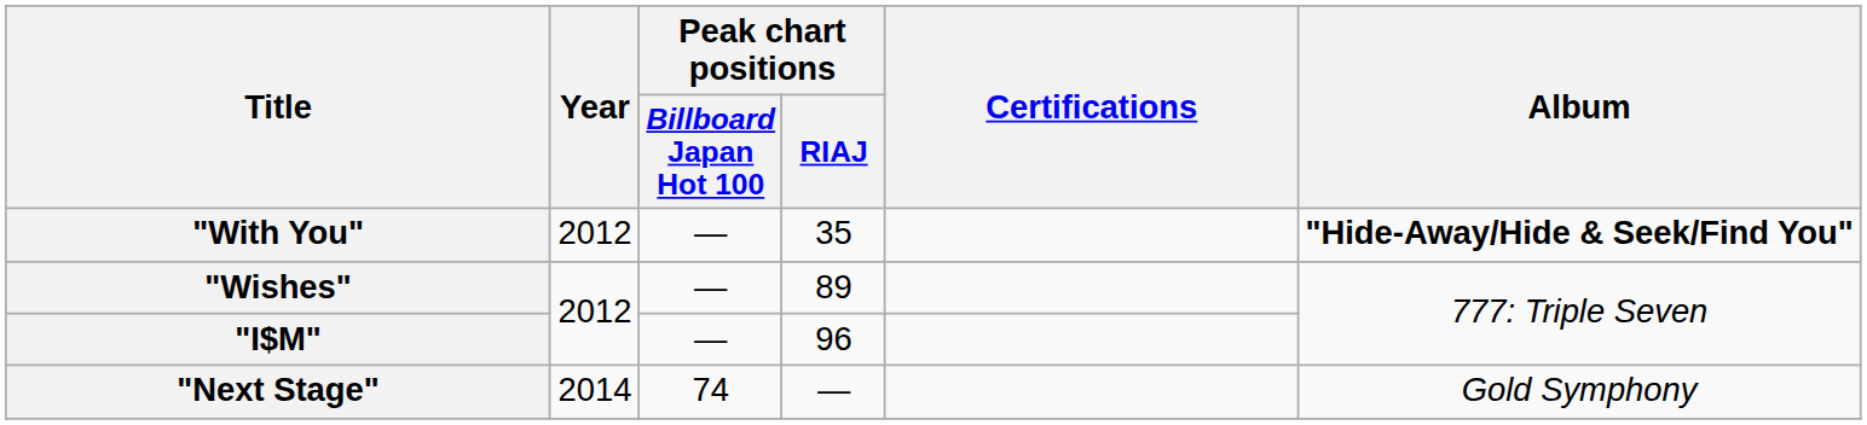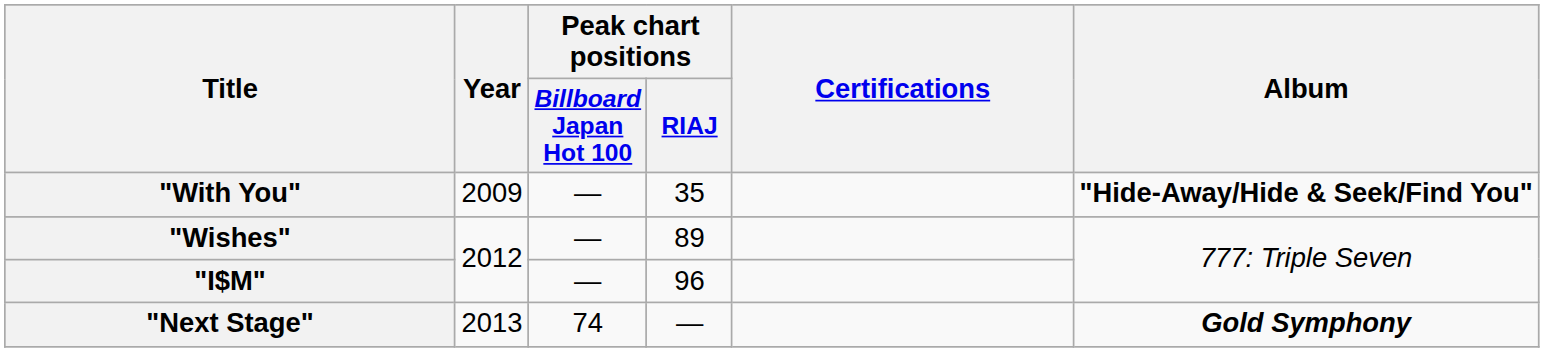"With You" | Year: 2012 -> 2009
"Next Stage" | Year: 2014 -> 2013
"Next Stage" | Album: normal -> bold
